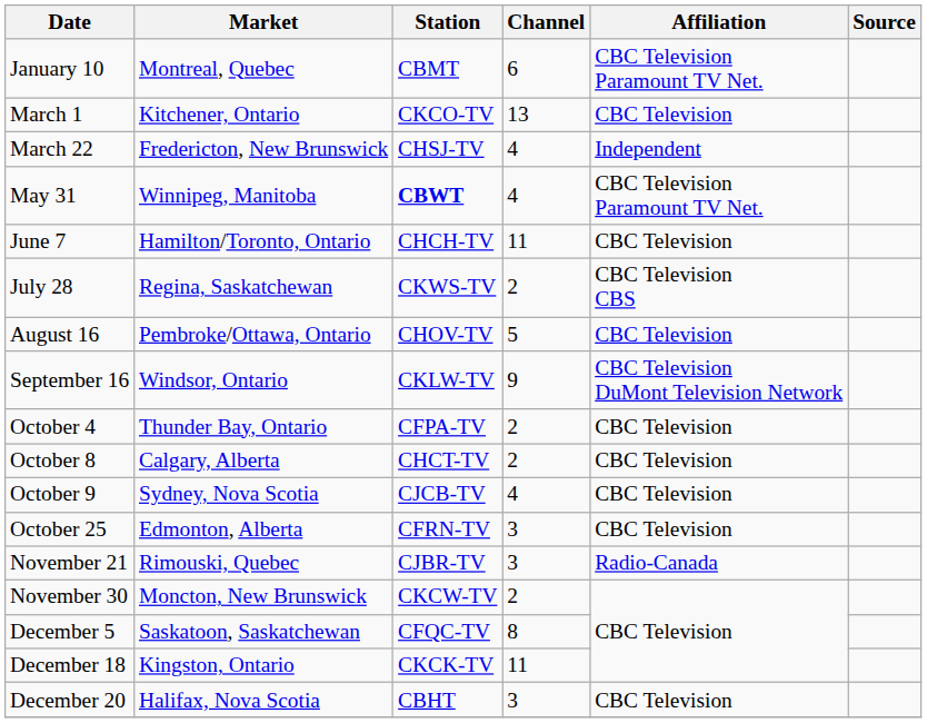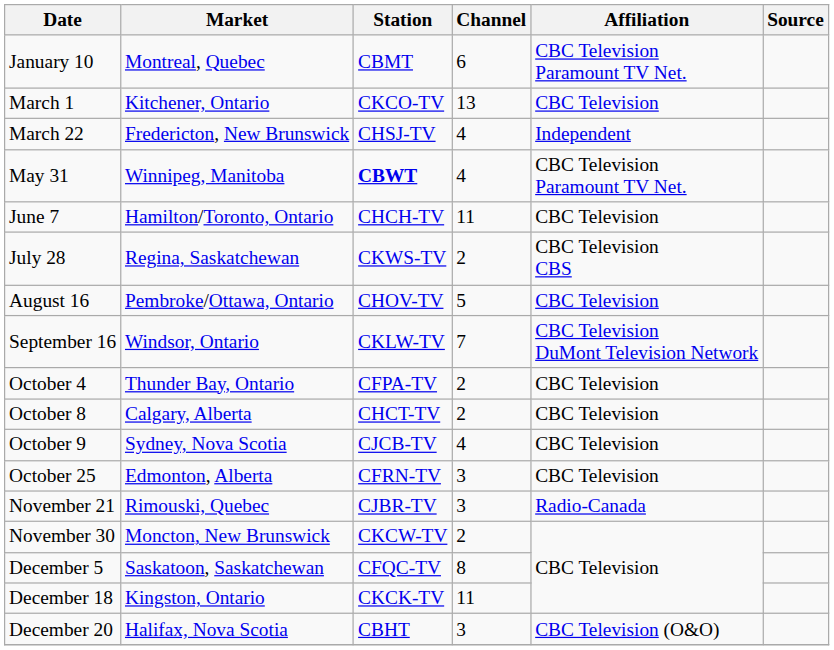September 16 | Channel: 9 -> 7
December 20 | Affiliation: CBC Television -> CBC Television (O&O)
